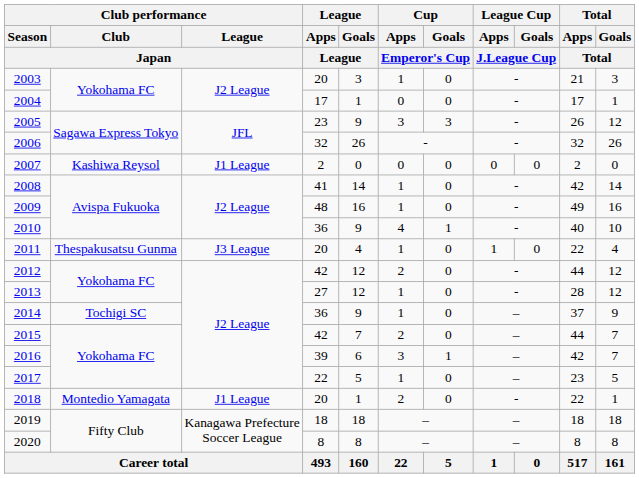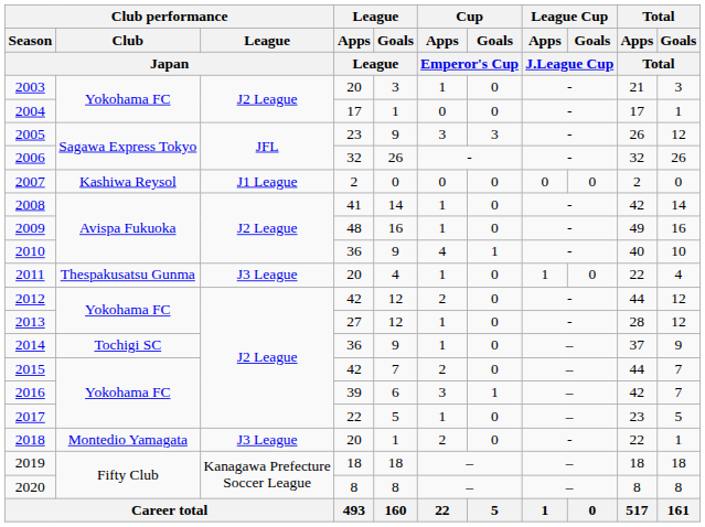2018 | Club performance / League / Japan: J1 League -> J3 League
